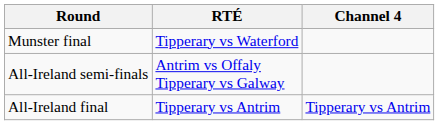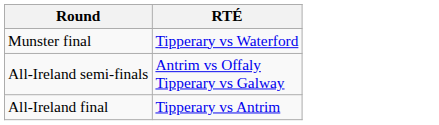- column: Channel 4 | Tipperary vs Antrim
